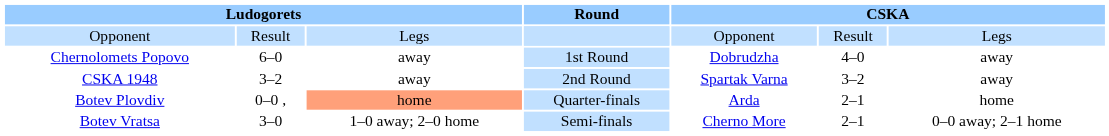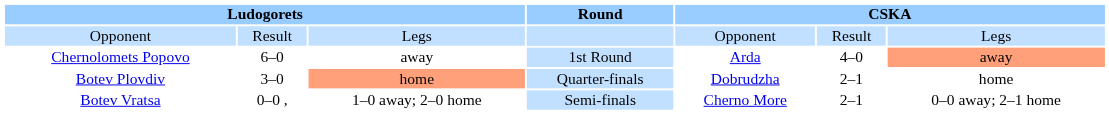Chernolomets Popovo | column 5: Dobrudzha -> Arda
Chernolomets Popovo | column 7: no background -> lightsalmon background
- row: CSKA 1948 | 3–2 | away | 2nd Round | Spartak Varna | 3–2 | away
Botev Plovdiv | column 2: 0–0 , -> 3–0
Botev Plovdiv | column 5: Arda -> Dobrudzha
Botev Vratsa | column 2: 3–0 -> 0–0 ,
